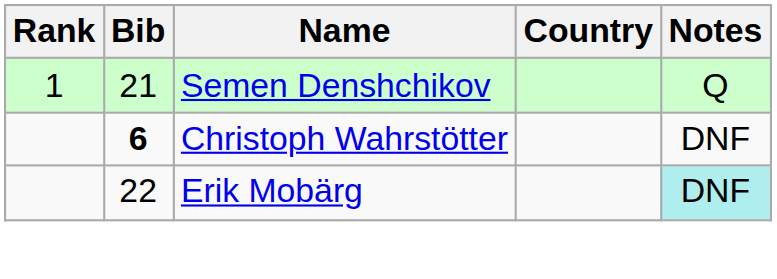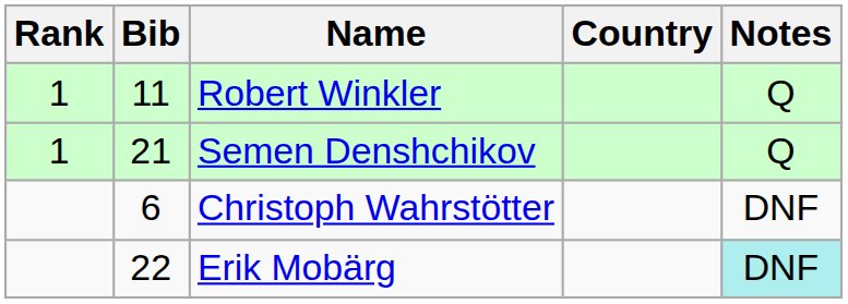+ row: 1 | 11 | Robert Winkler | Q
Christoph Wahrstötter | Bib: bold -> normal
